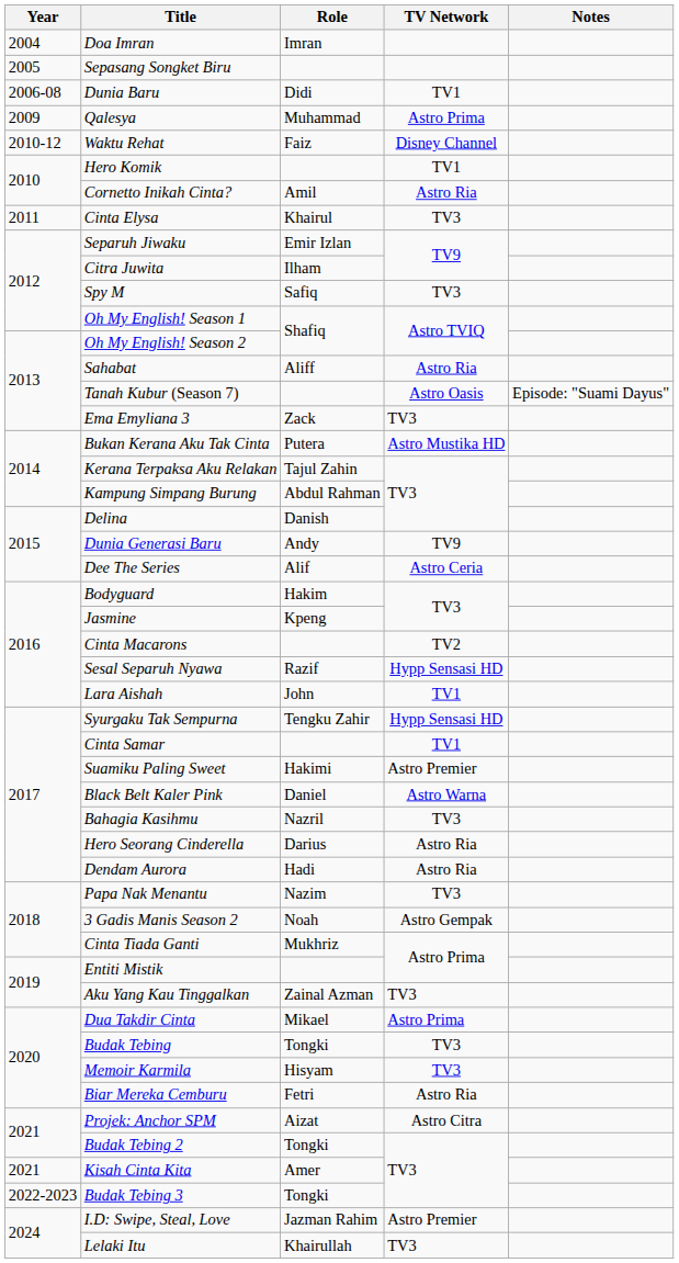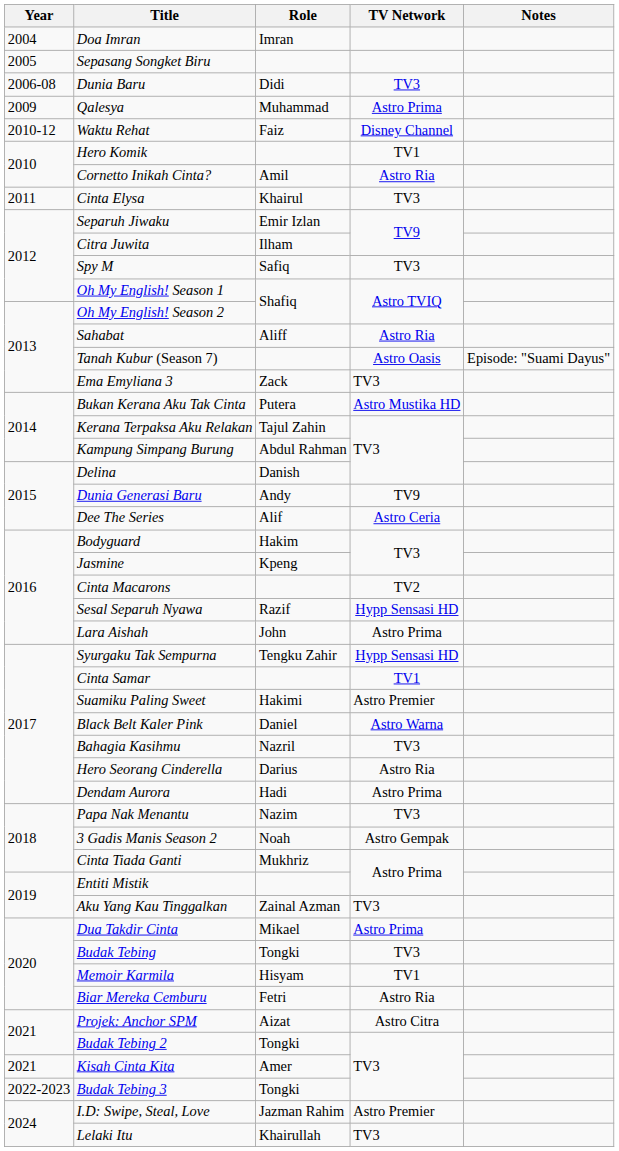Dunia Baru | TV Network: TV1 -> TV3
Lara Aishah | TV Network: TV1 -> Astro Prima
Dendam Aurora | TV Network: Astro Ria -> Astro Prima
Memoir Karmila | TV Network: TV3 -> TV1
